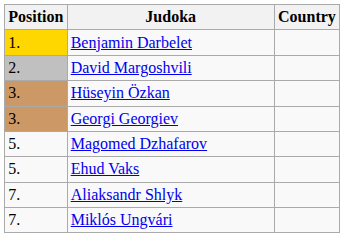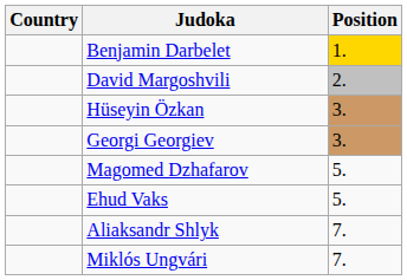columns swapped: Position <-> Country
